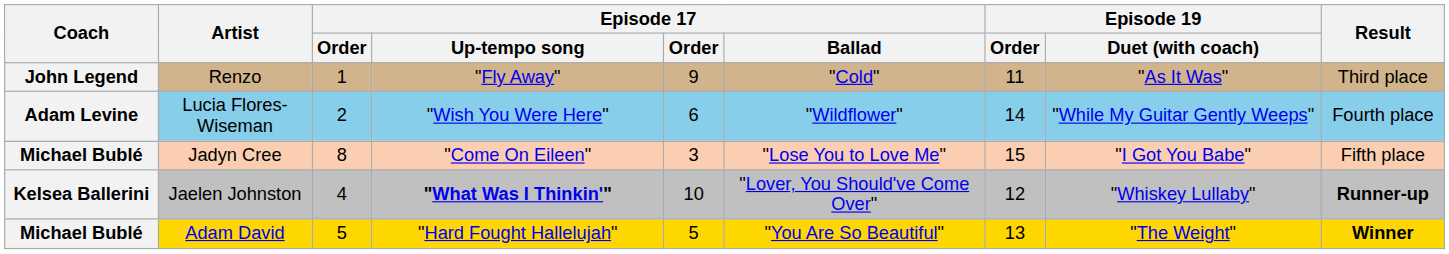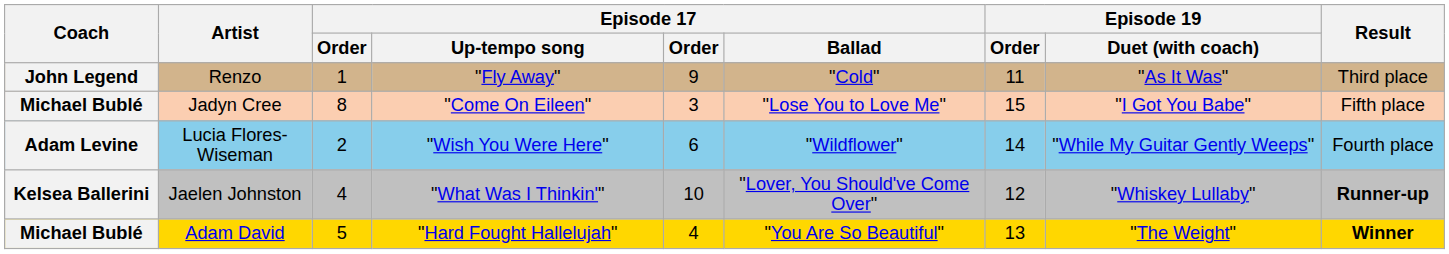rows swapped: Lucia Flores-Wiseman <-> Jadyn Cree
Jaelen Johnston | Episode 17 / Up-tempo song: bold -> normal
Adam David | column 5: 5 -> 4
